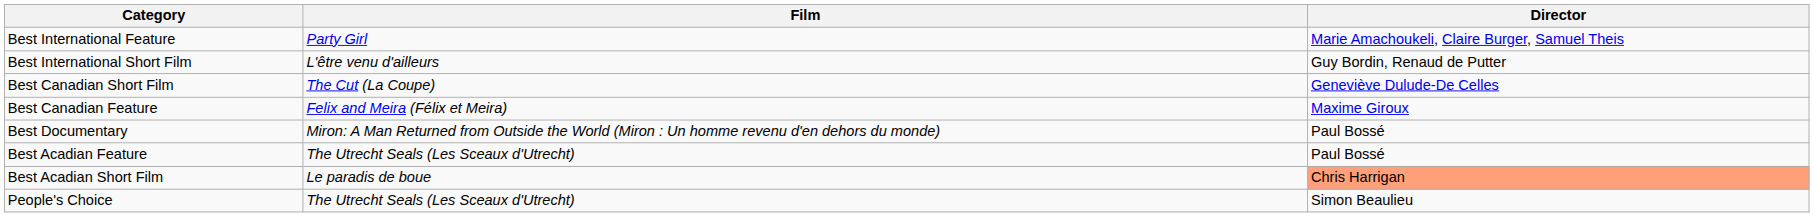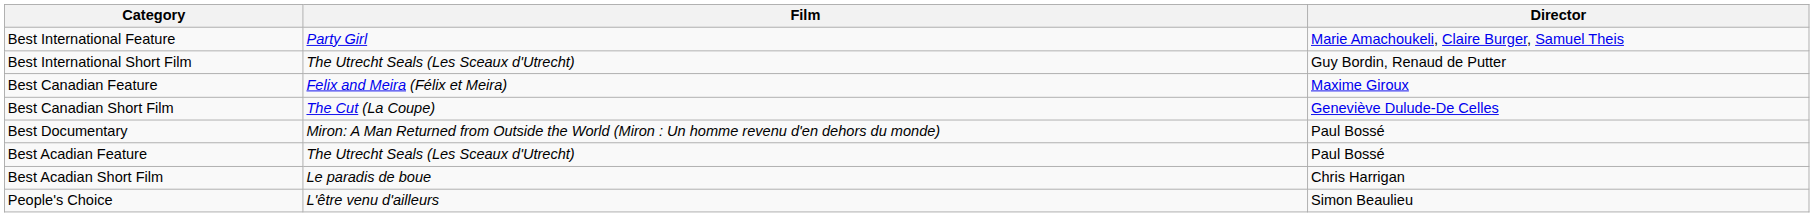Best International Short Film | Film: L'être venu d'ailleurs -> The Utrecht Seals (Les Sceaux d'Utrecht)
rows swapped: Best Canadian Feature <-> Best Canadian Short Film
Best Acadian Short Film | Director: lightsalmon background -> no background
People's Choice | Film: The Utrecht Seals (Les Sceaux d'Utrecht) -> L'être venu d'ailleurs
